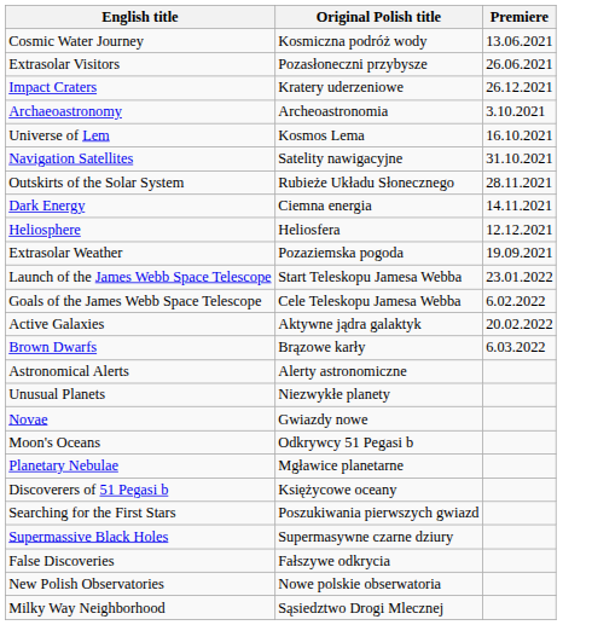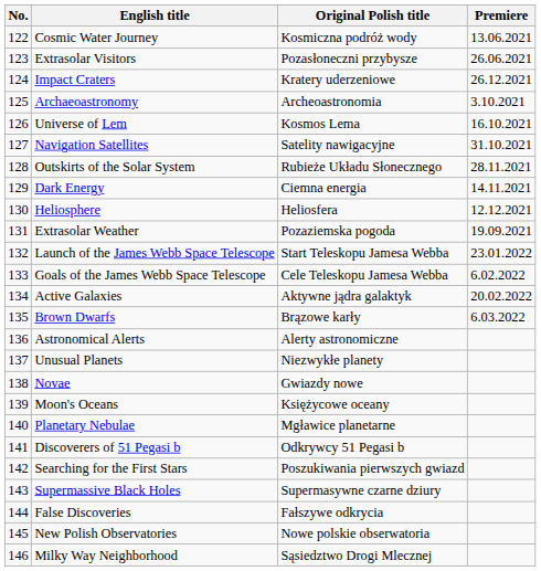+ column: No. | 122 | 123 | 124 | 125 | 126 | 127 | 128 | 129 | 130 | 131 | 132 | 133 | 134 | 135 | 136 | 137 | 138 | 139 | 140 | 141 | 142 | 143 | 144 | 145 | 146
Moon's Oceans | Original Polish title: Odkrywcy 51 Pegasi b -> Księżycowe oceany
Discoverers of 51 Pegasi b | Original Polish title: Księżycowe oceany -> Odkrywcy 51 Pegasi b
